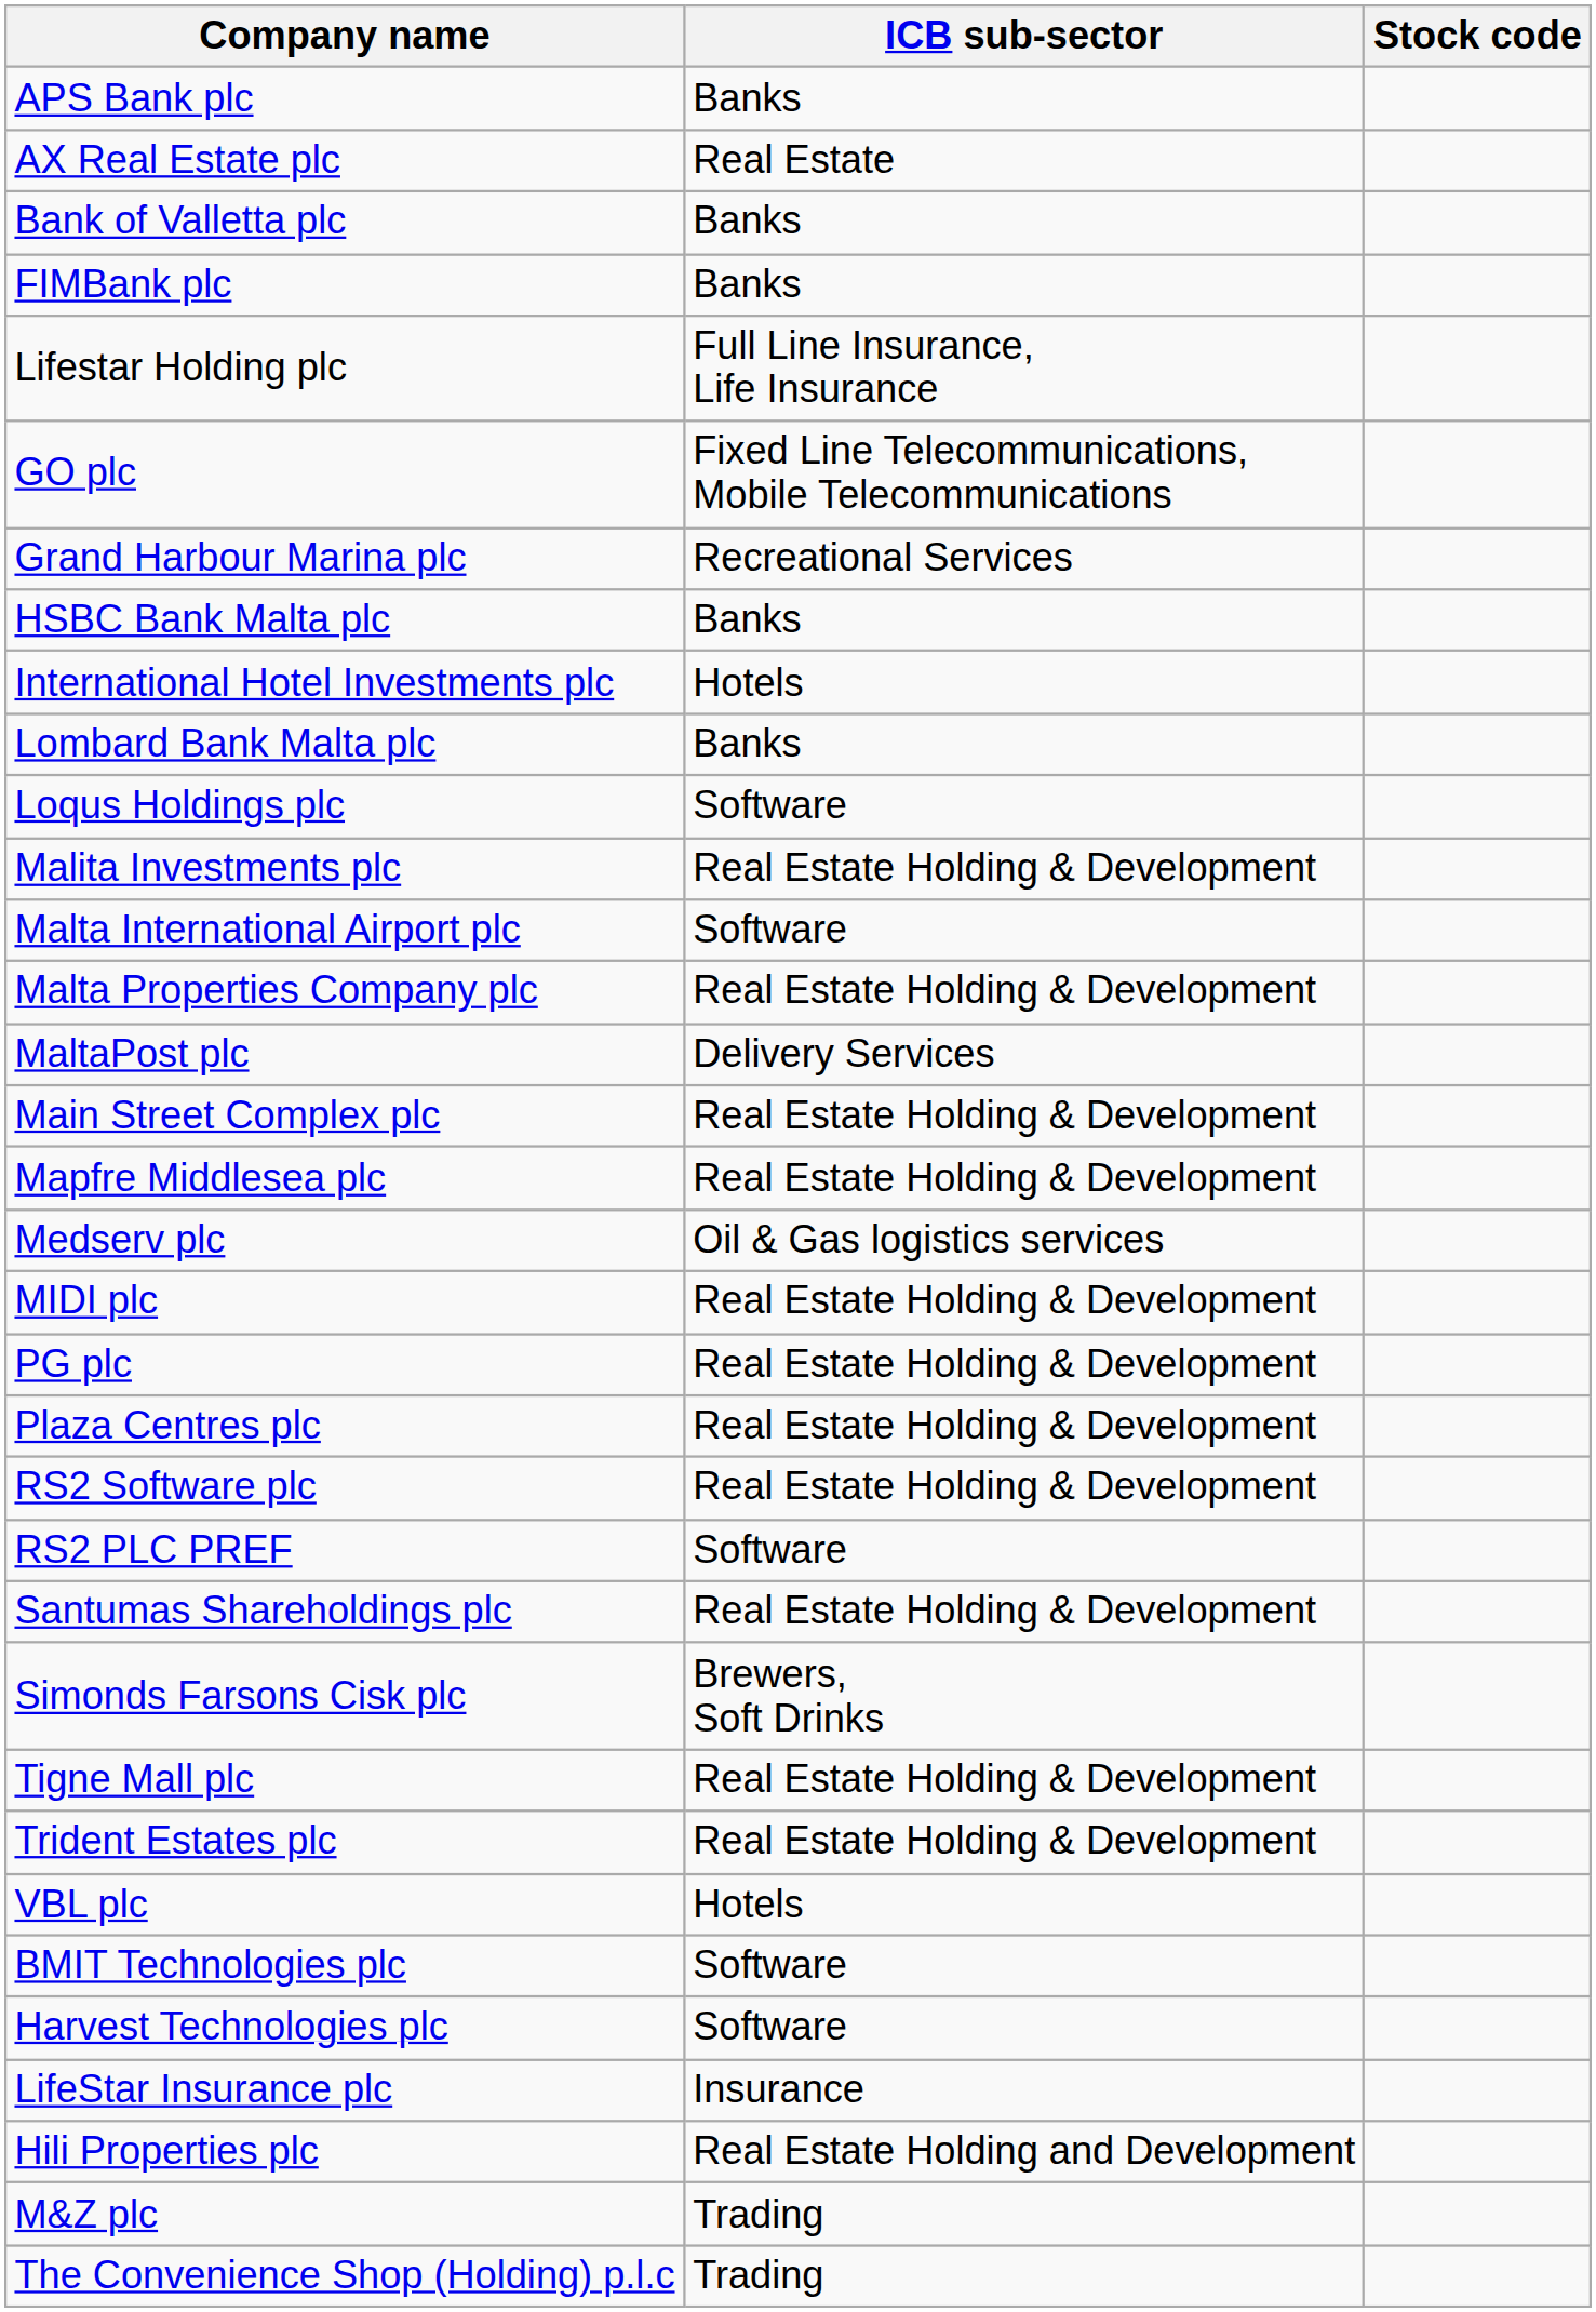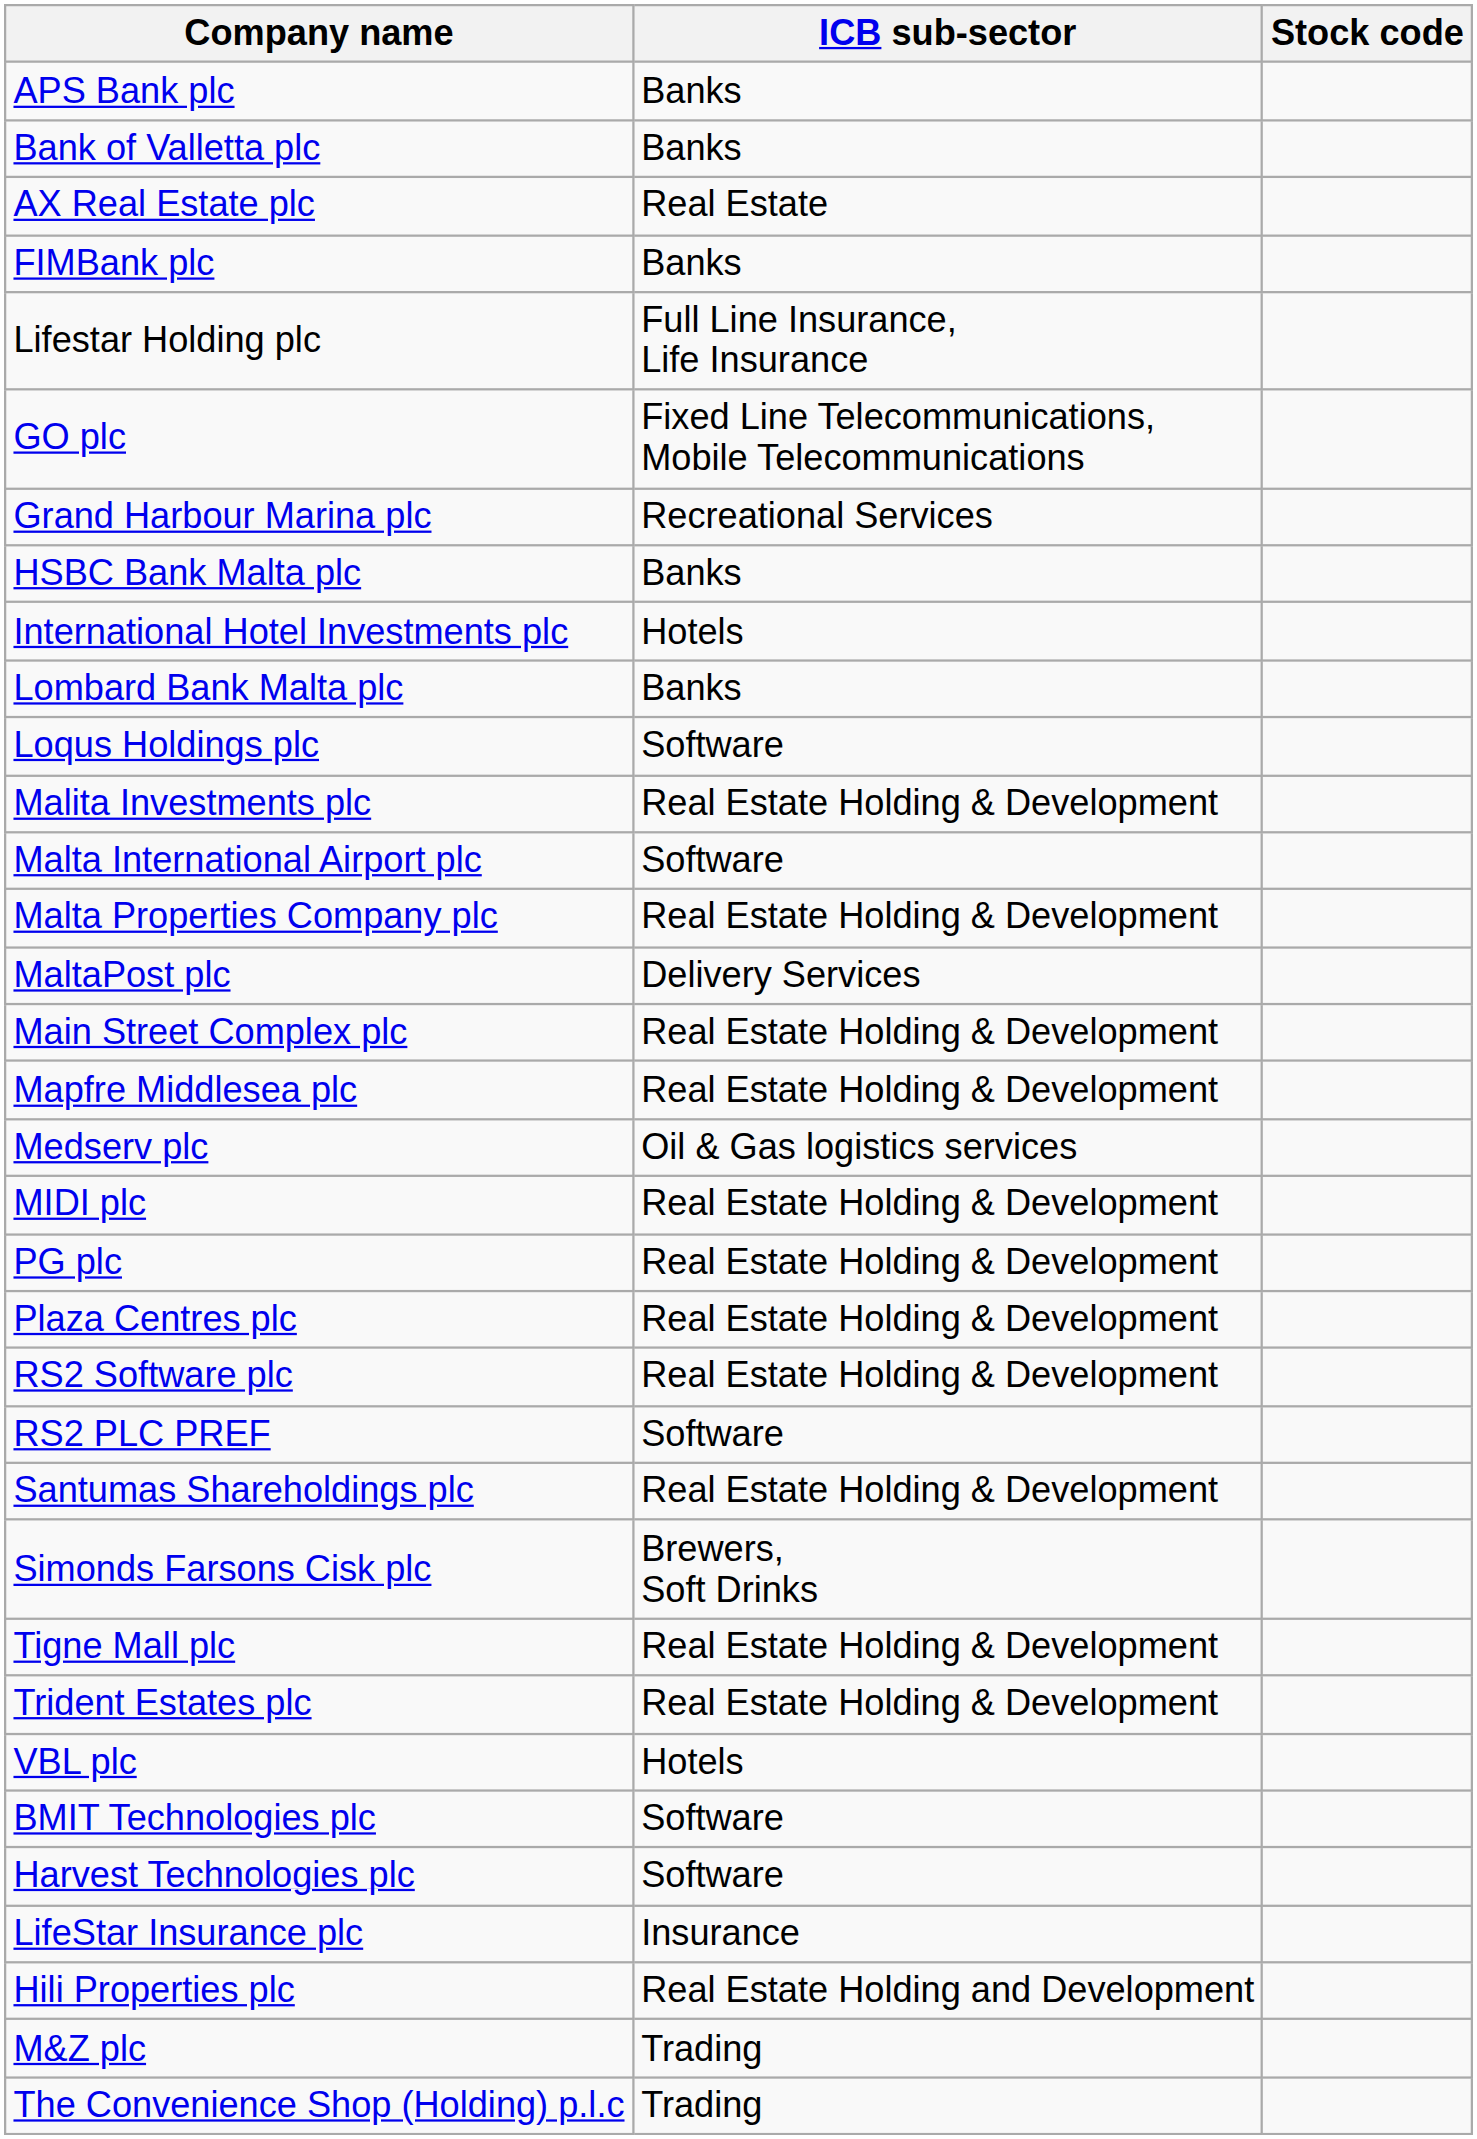rows swapped: AX Real Estate plc <-> Bank of Valletta plc
